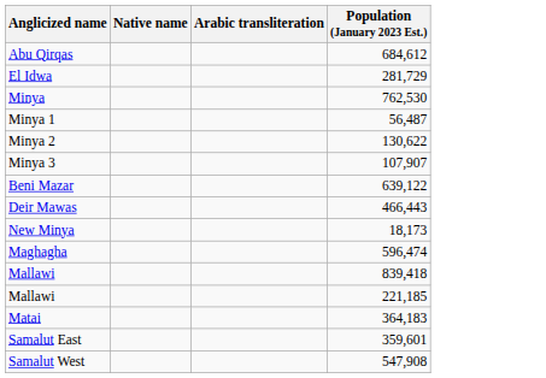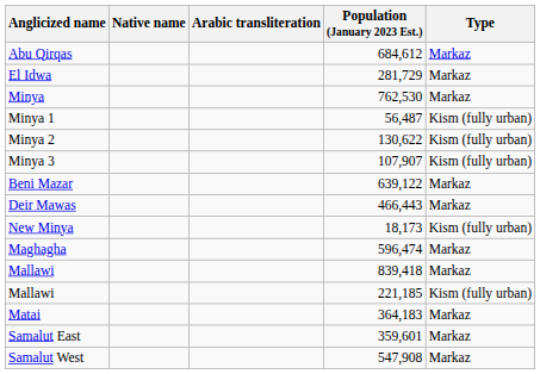+ column: Type | Markaz | Markaz | Markaz | Kism (fully urban) | Kism (fully urban) | Kism (fully urban) | Markaz | Markaz | Kism (fully urban) | Markaz | Markaz | Kism (fully urban) | Markaz | Markaz | Markaz
